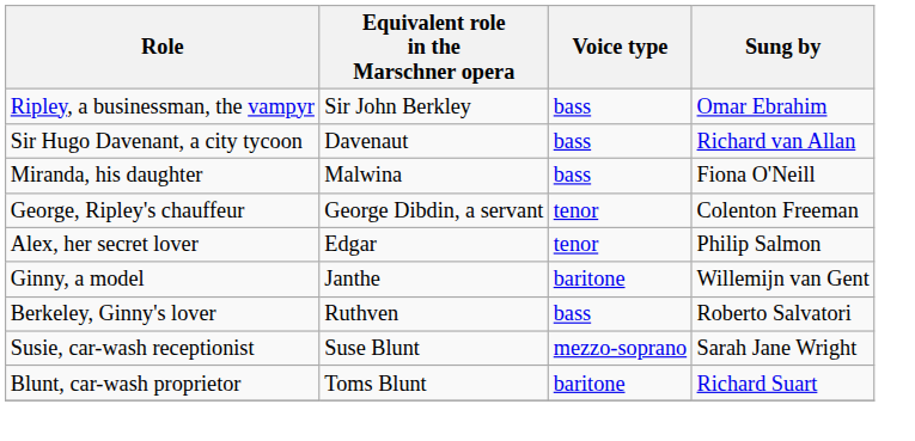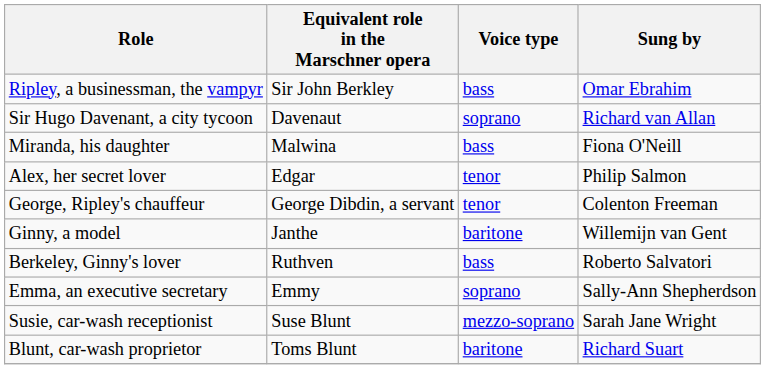Sir Hugo Davenant, a city tycoon | Voice type: bass -> soprano
rows swapped: Alex, her secret lover <-> George, Ripley's chauffeur
+ row: Emma, an executive secretary | Emmy | soprano | Sally-Ann Shepherdson
